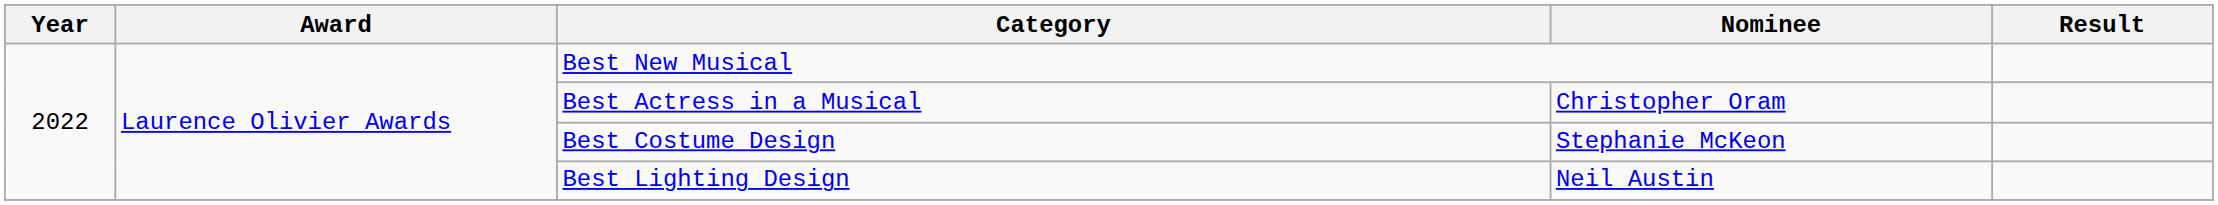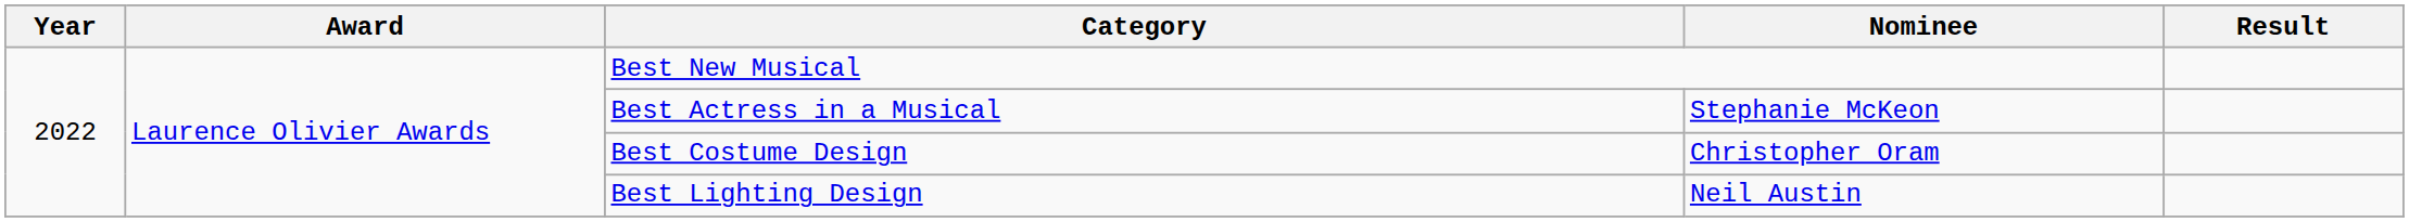Best Actress in a Musical | Nominee: Christopher Oram -> Stephanie McKeon
Best Costume Design | Nominee: Stephanie McKeon -> Christopher Oram
